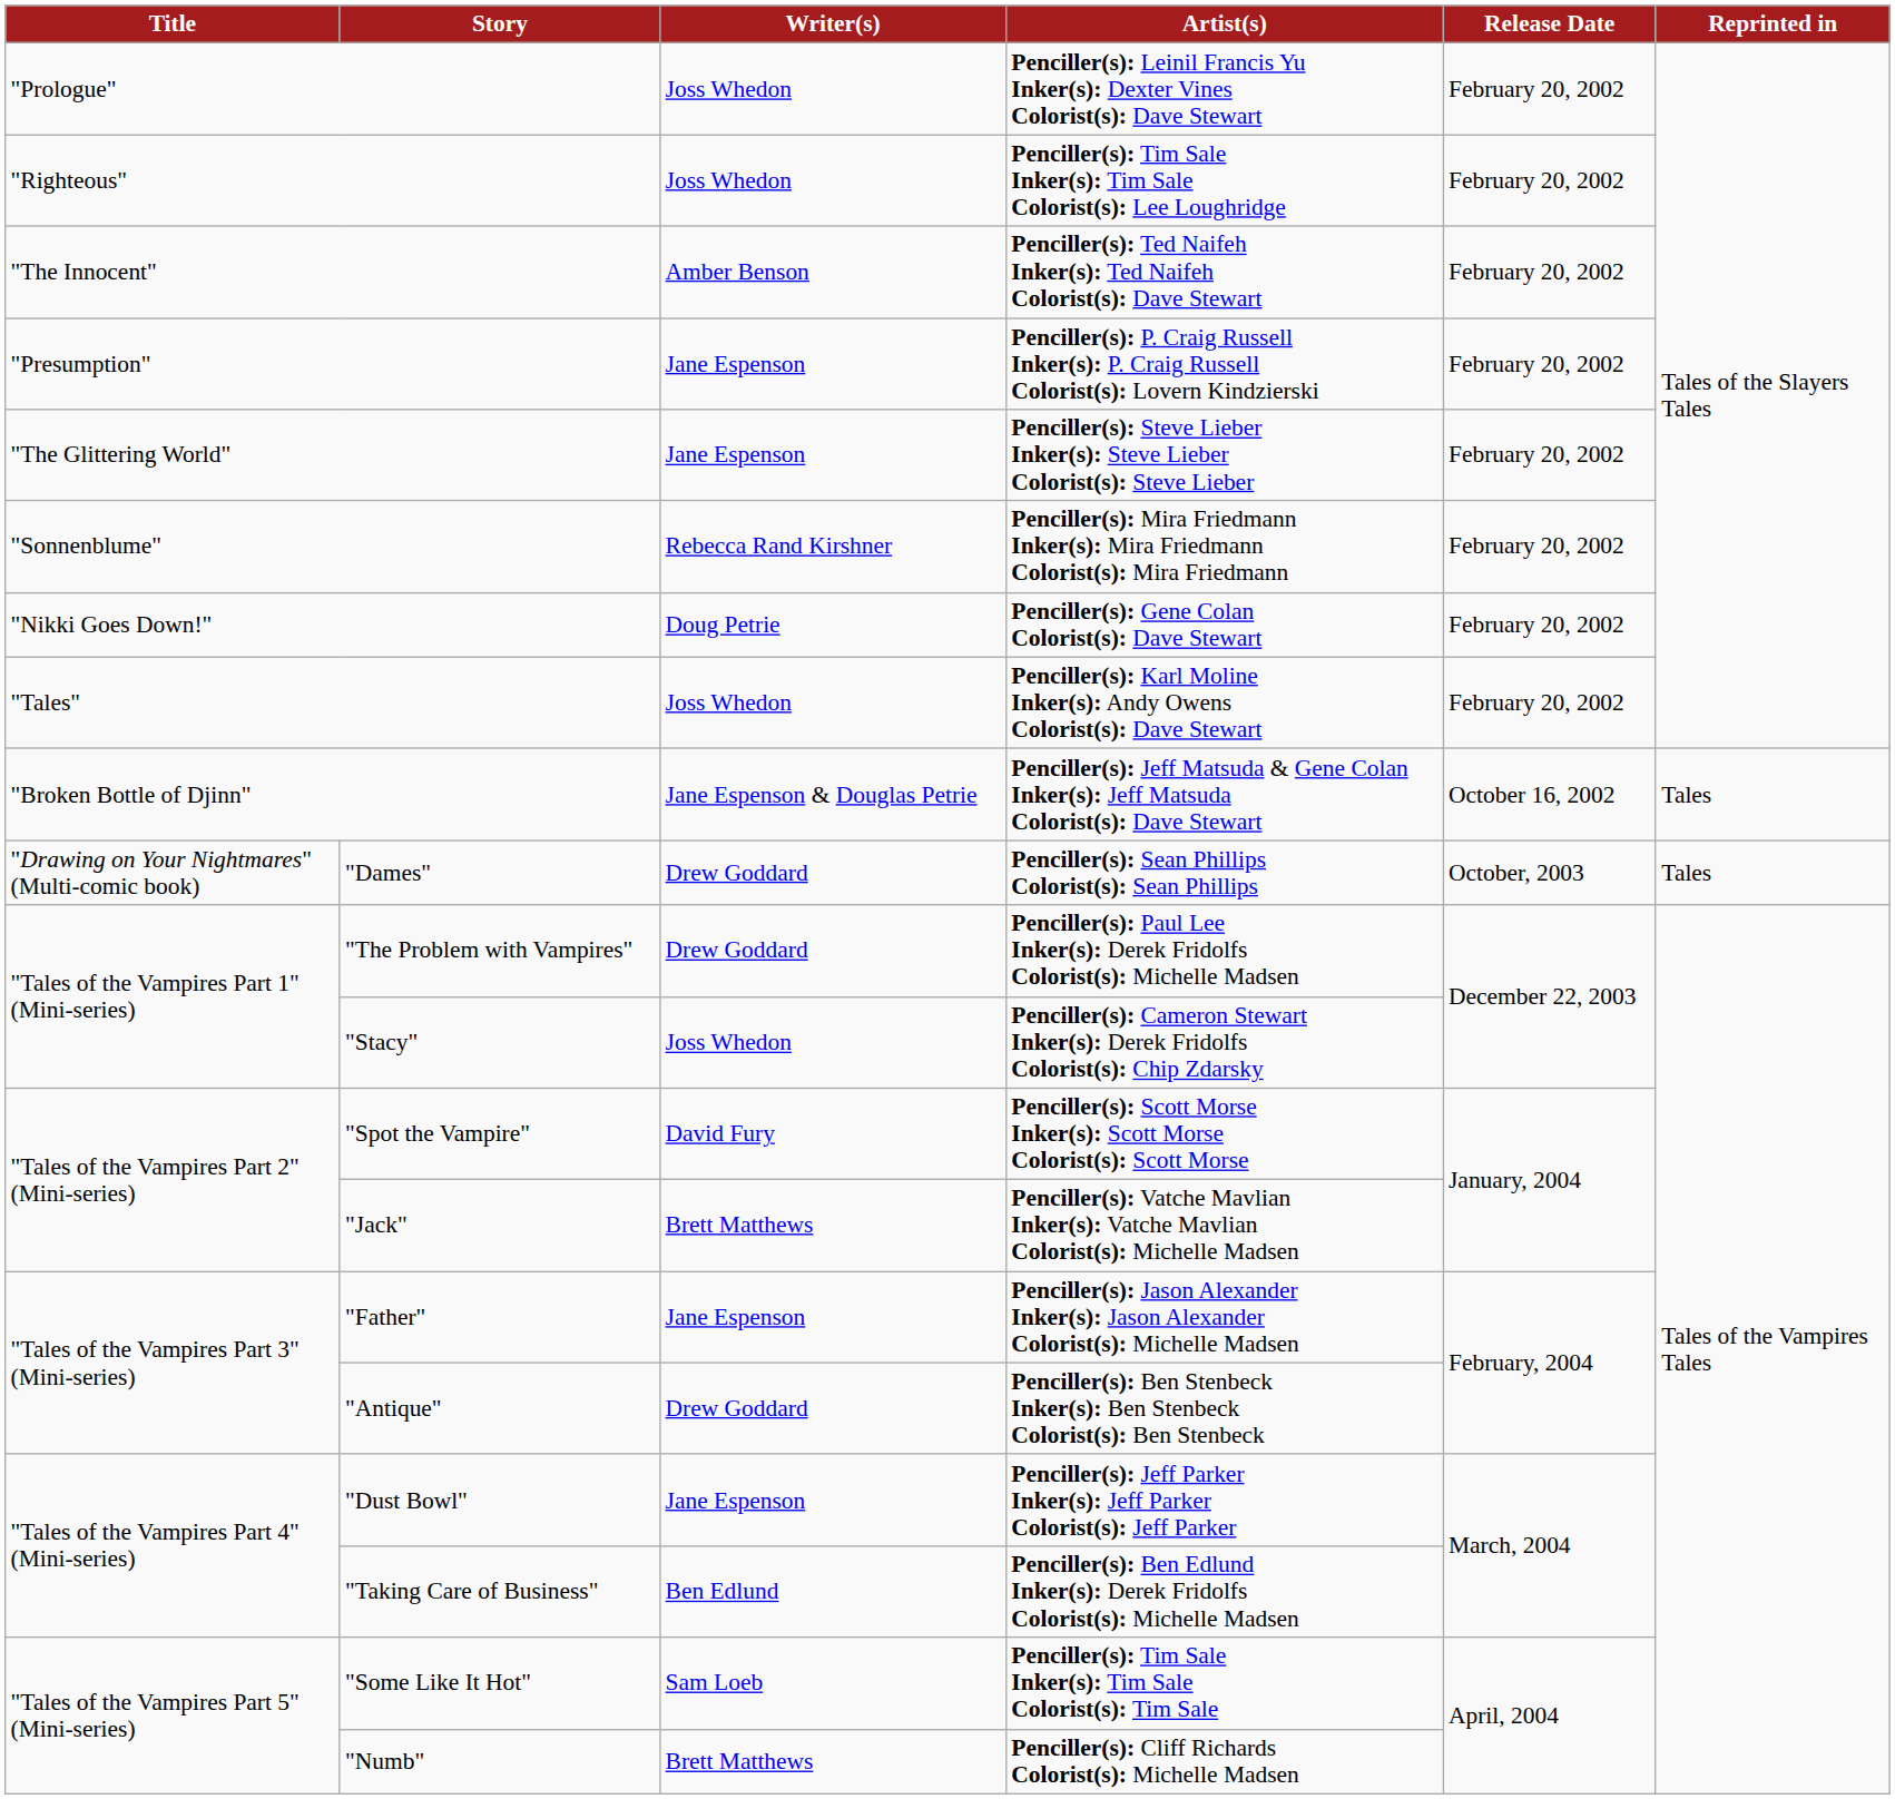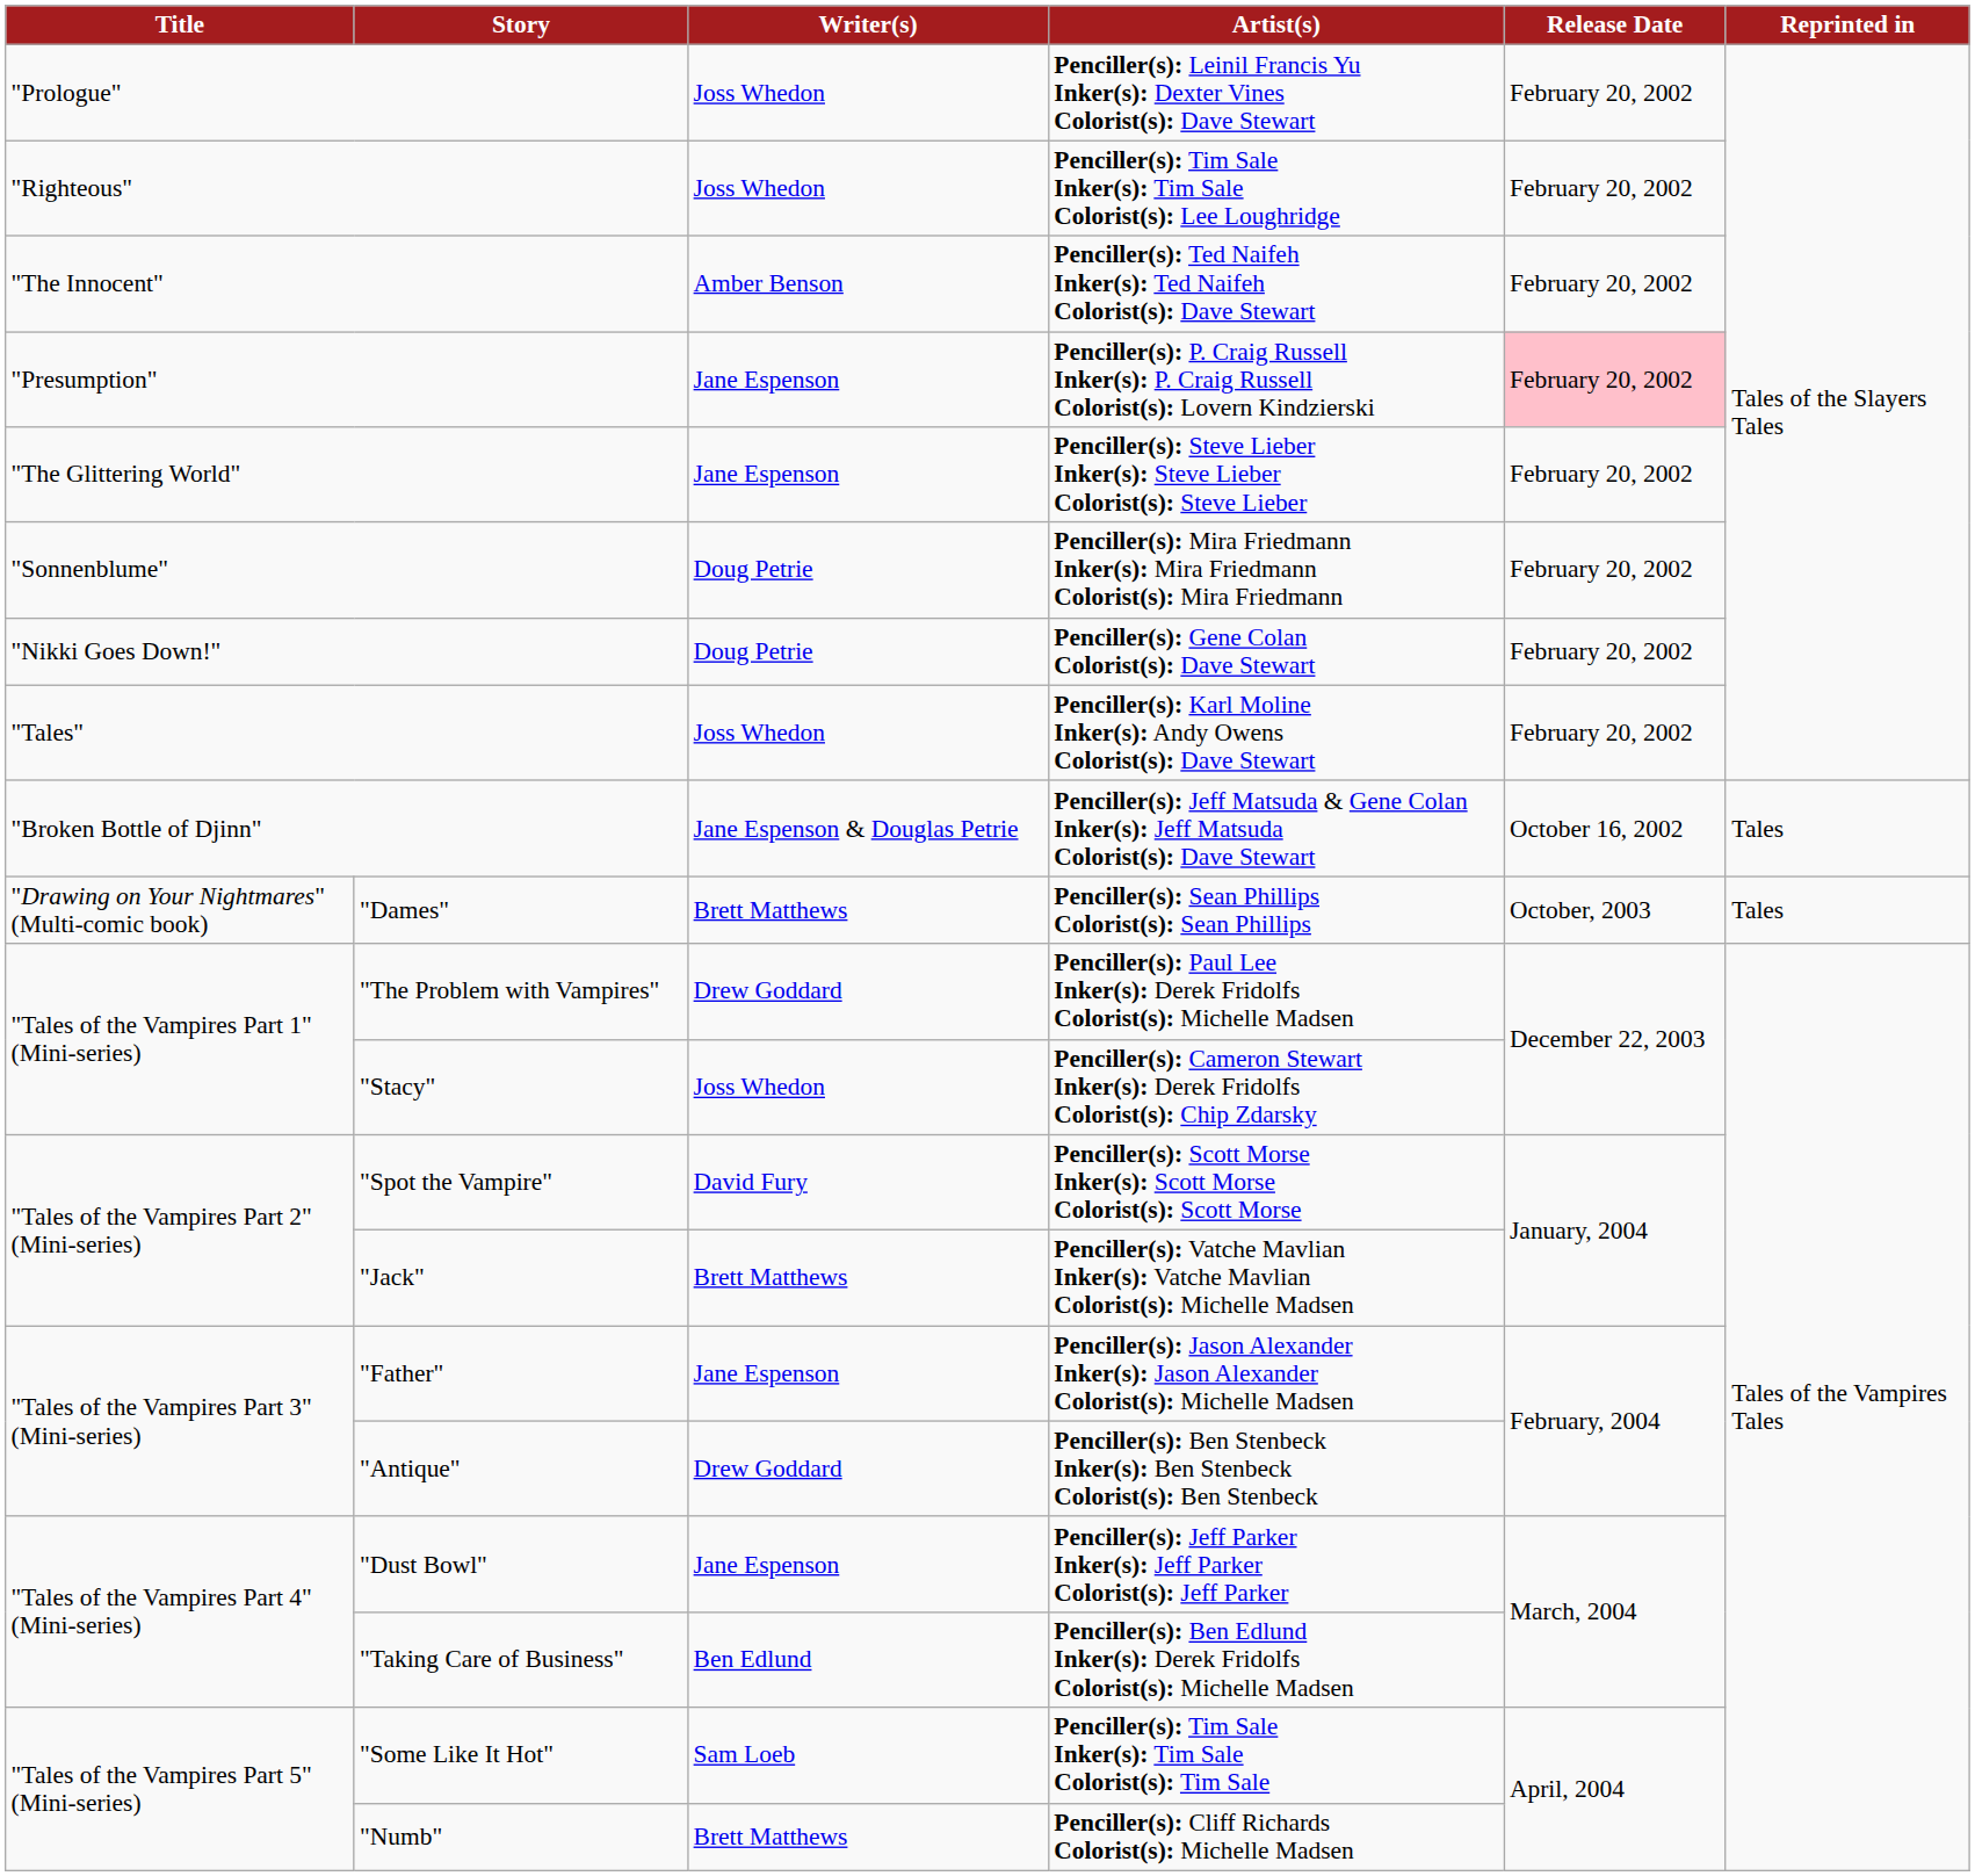"Presumption" | Release Date: no background -> pink background
"Sonnenblume" | Writer(s): Rebecca Rand Kirshner -> Doug Petrie
"Dames" | Writer(s): Drew Goddard -> Brett Matthews
